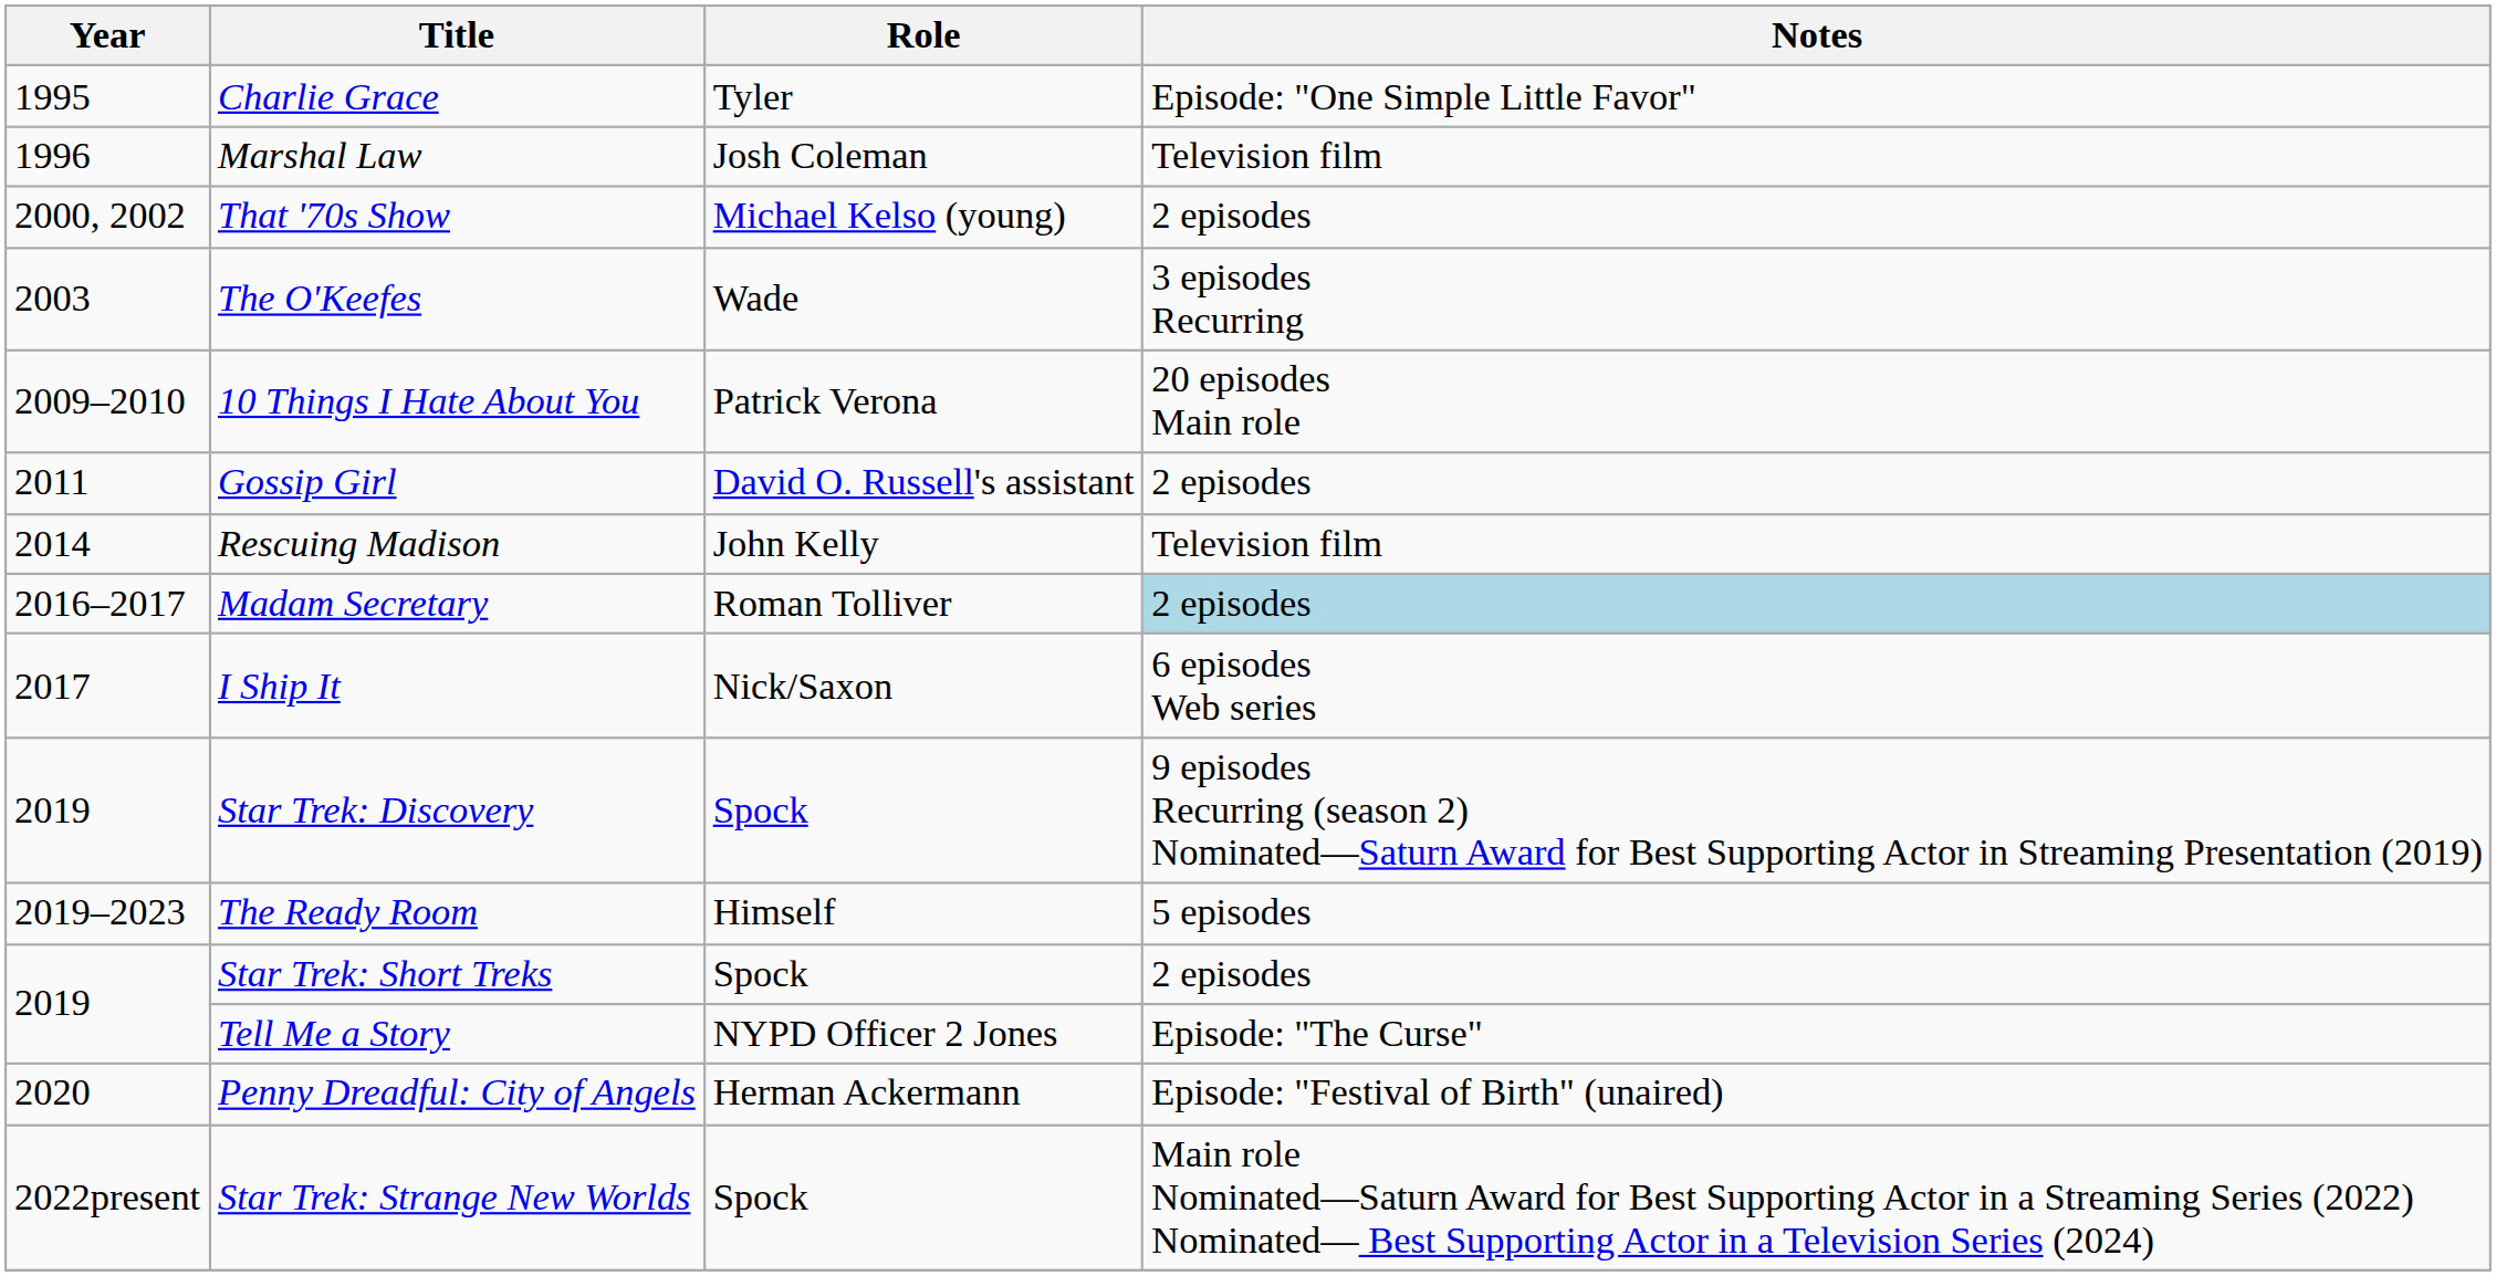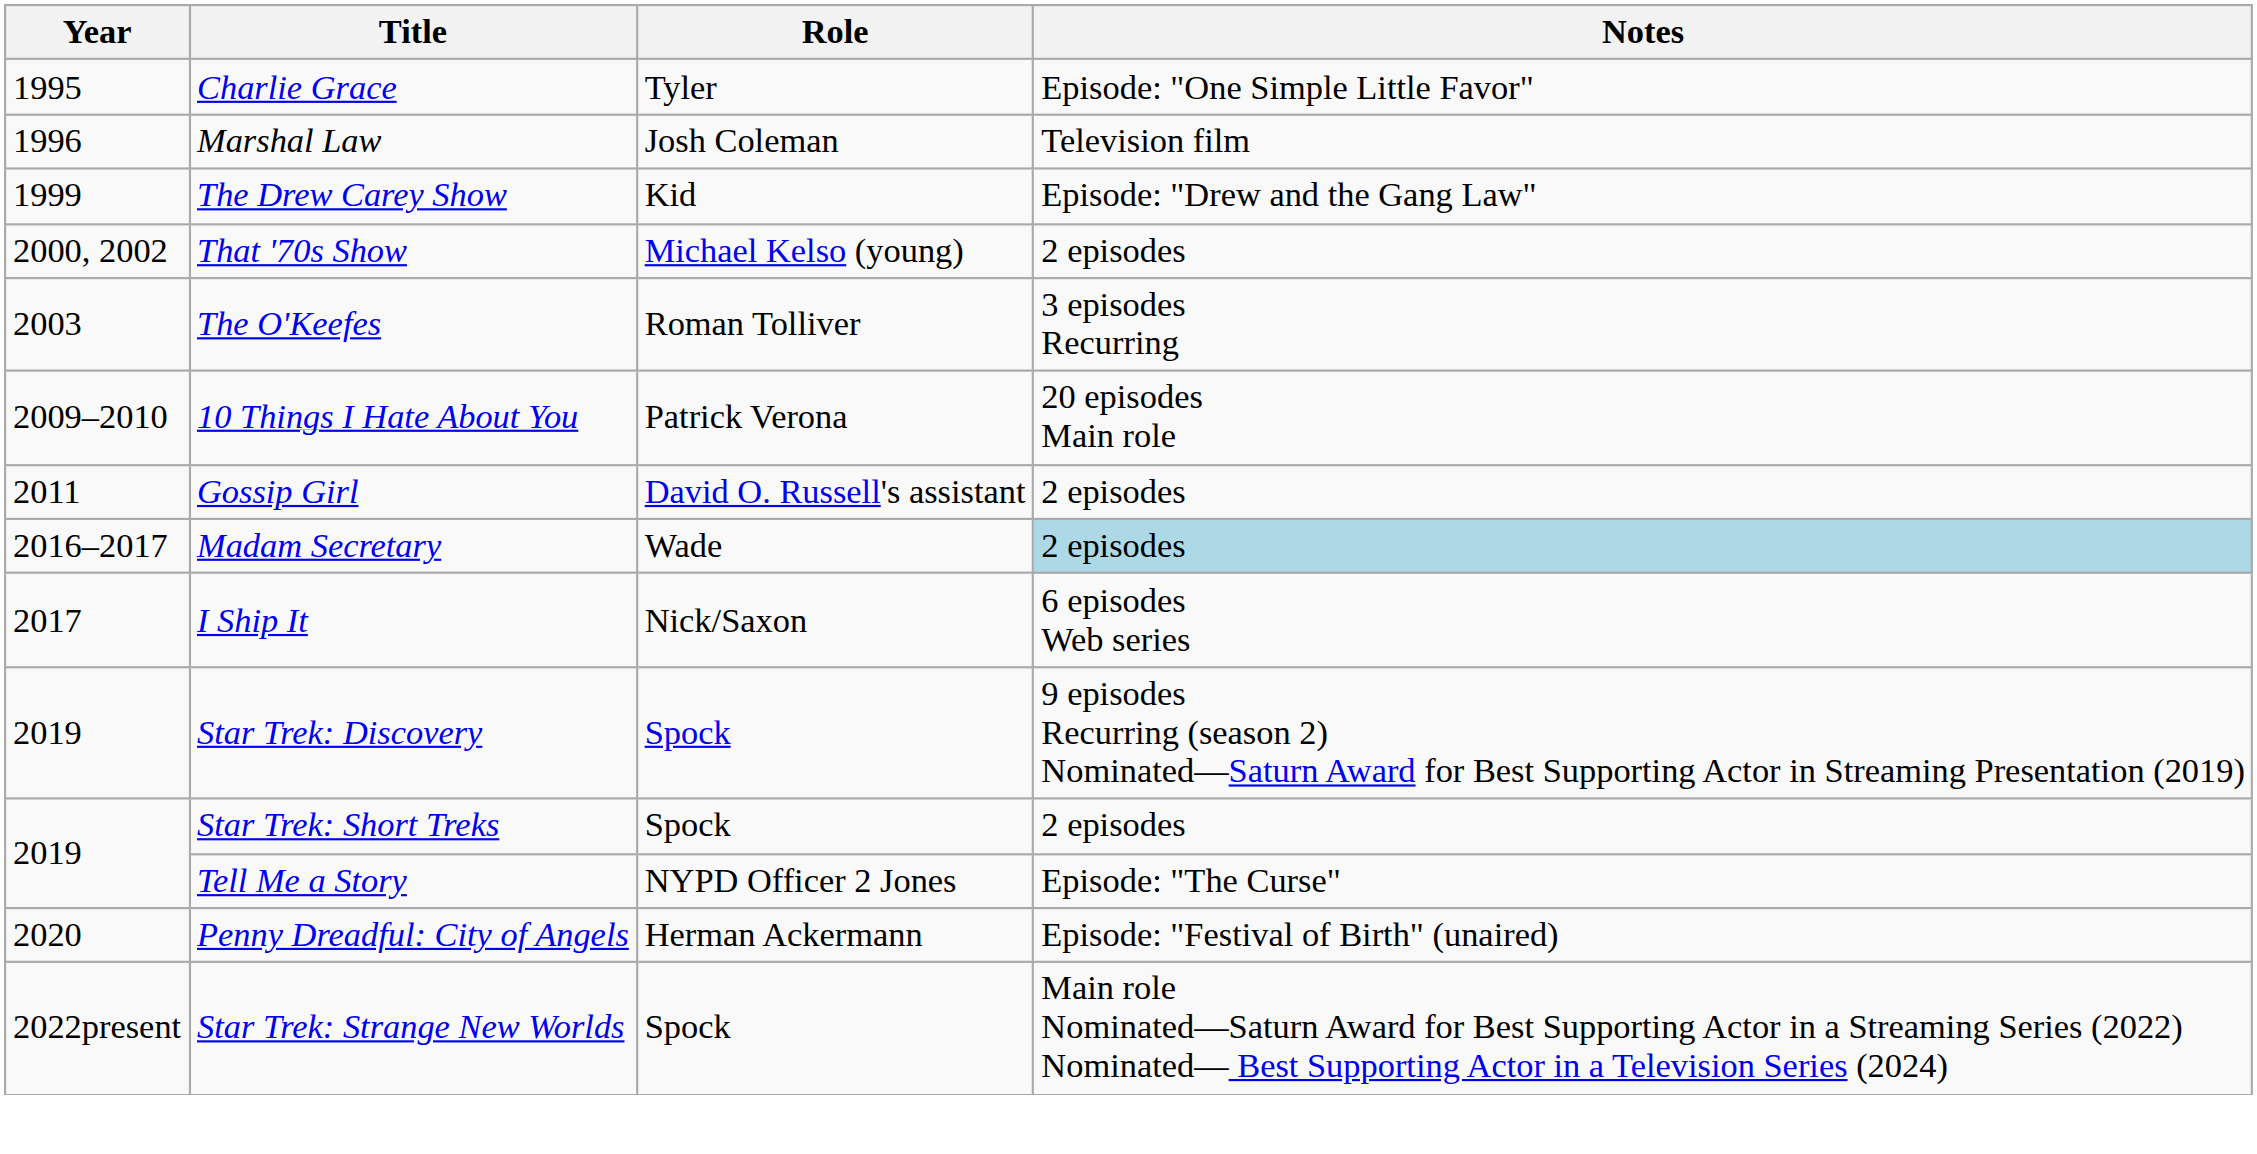+ row: 1999 | The Drew Carey Show | Kid | Episode: "Drew and the Gang Law"
The O'Keefes | Role: Wade -> Roman Tolliver
- row: 2014 | Rescuing Madison | John Kelly | Television film
Madam Secretary | Role: Roman Tolliver -> Wade
- row: 2019–2023 | The Ready Room | Himself | 5 episodes
